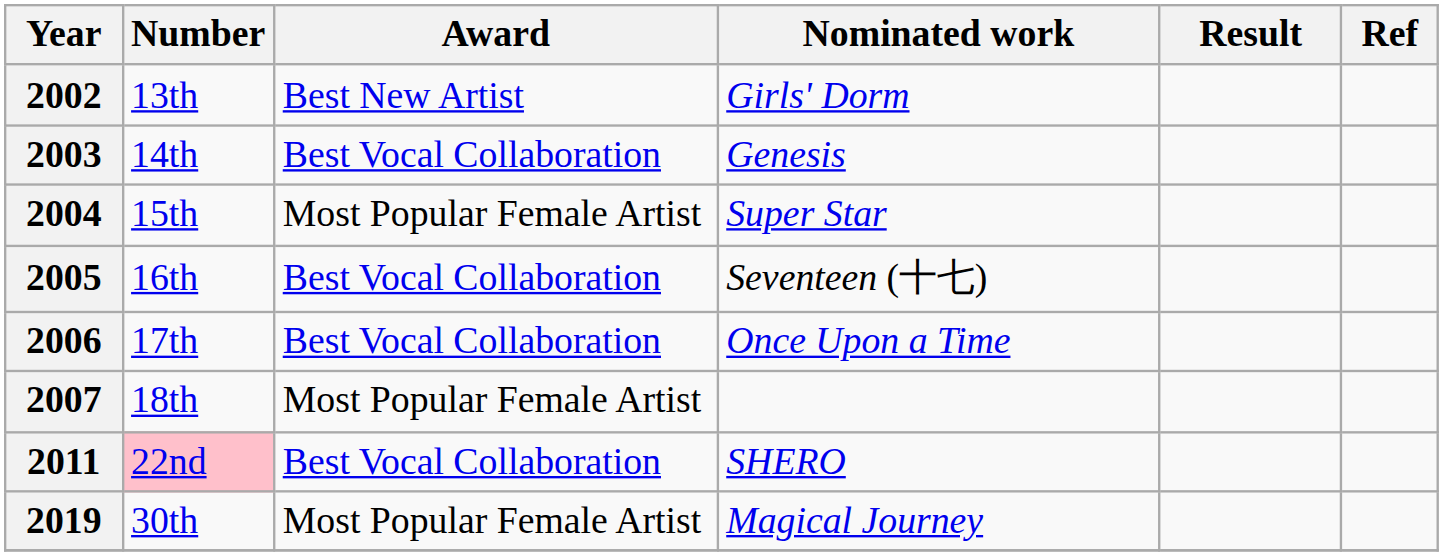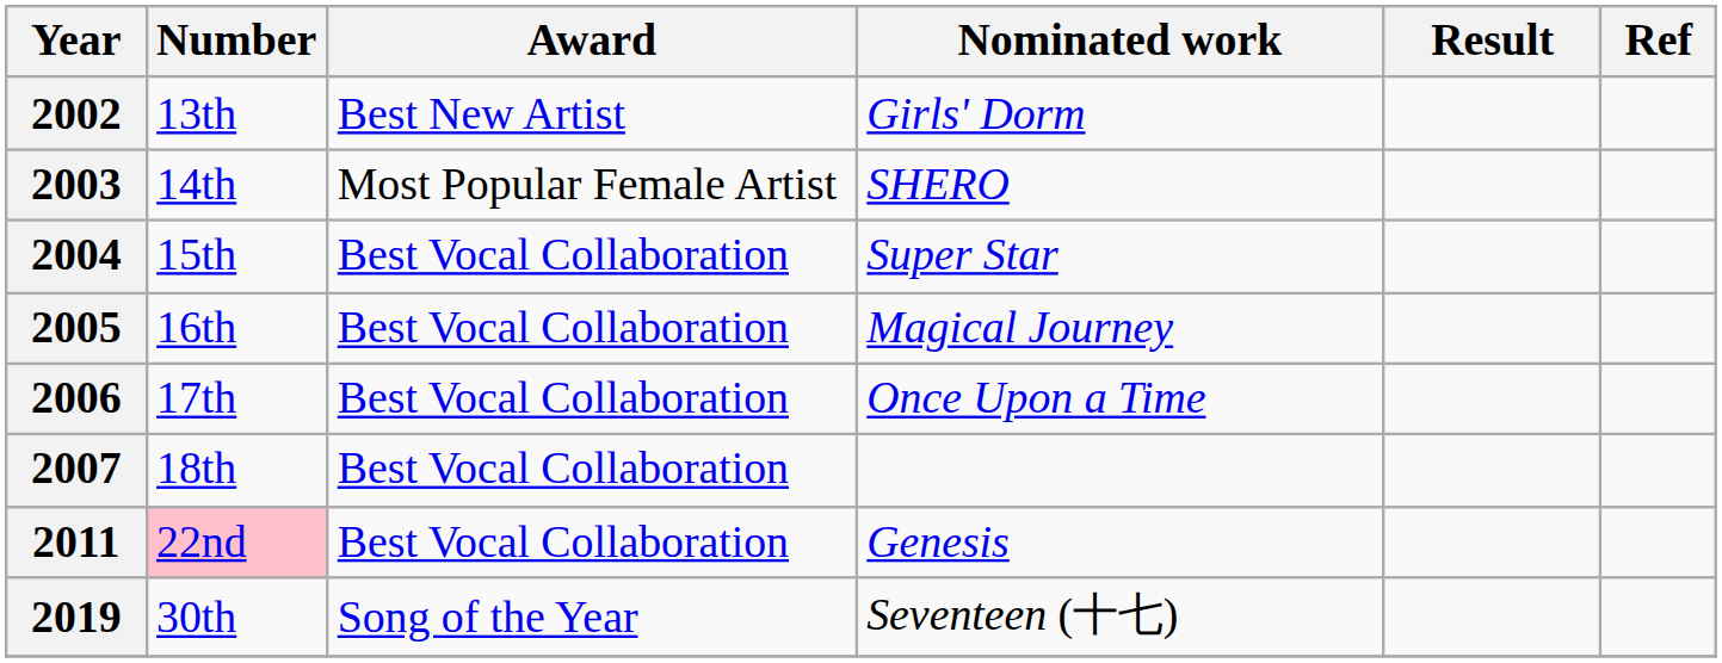2003 | Award: Best Vocal Collaboration -> Most Popular Female Artist
2003 | Nominated work: Genesis -> SHERO
2004 | Award: Most Popular Female Artist -> Best Vocal Collaboration
2005 | Nominated work: Seventeen (十七) -> Magical Journey
2007 | Award: Most Popular Female Artist -> Best Vocal Collaboration
2011 | Nominated work: SHERO -> Genesis
2019 | Award: Most Popular Female Artist -> Song of the Year
2019 | Nominated work: Magical Journey -> Seventeen (十七)
